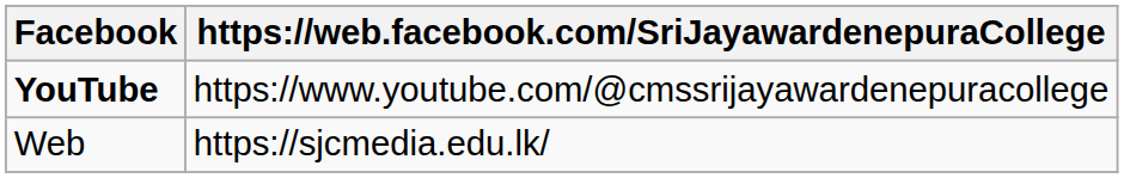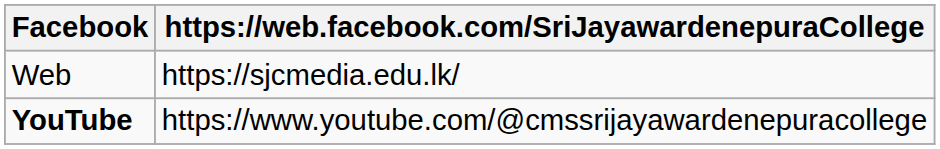rows swapped: YouTube <-> Web
